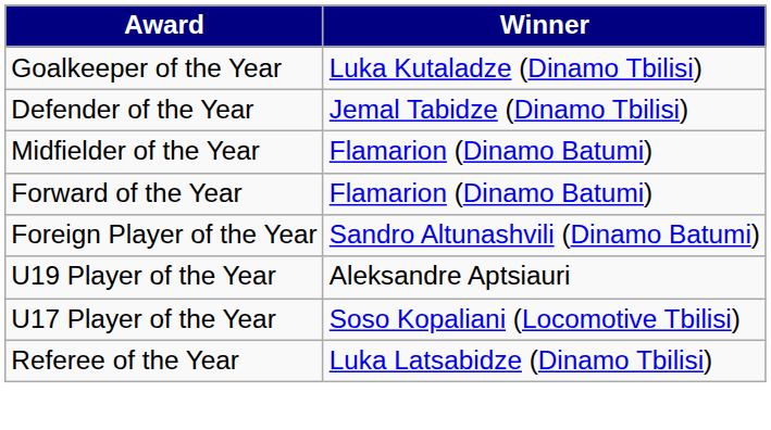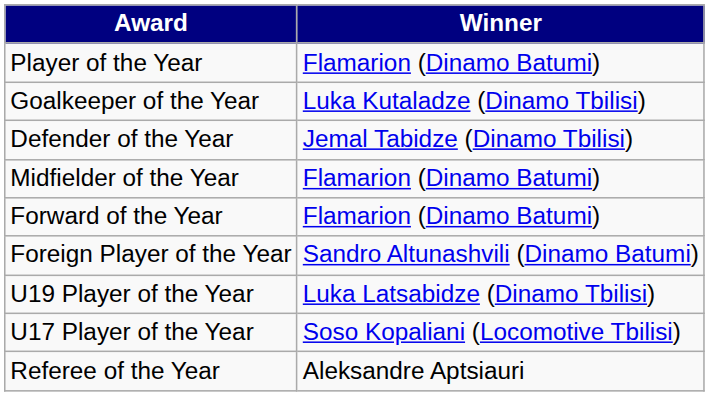+ row: Player of the Year | Flamarion (Dinamo Batumi)
U19 Player of the Year | Winner: Aleksandre Aptsiauri -> Luka Latsabidze (Dinamo Tbilisi)
Referee of the Year | Winner: Luka Latsabidze (Dinamo Tbilisi) -> Aleksandre Aptsiauri
